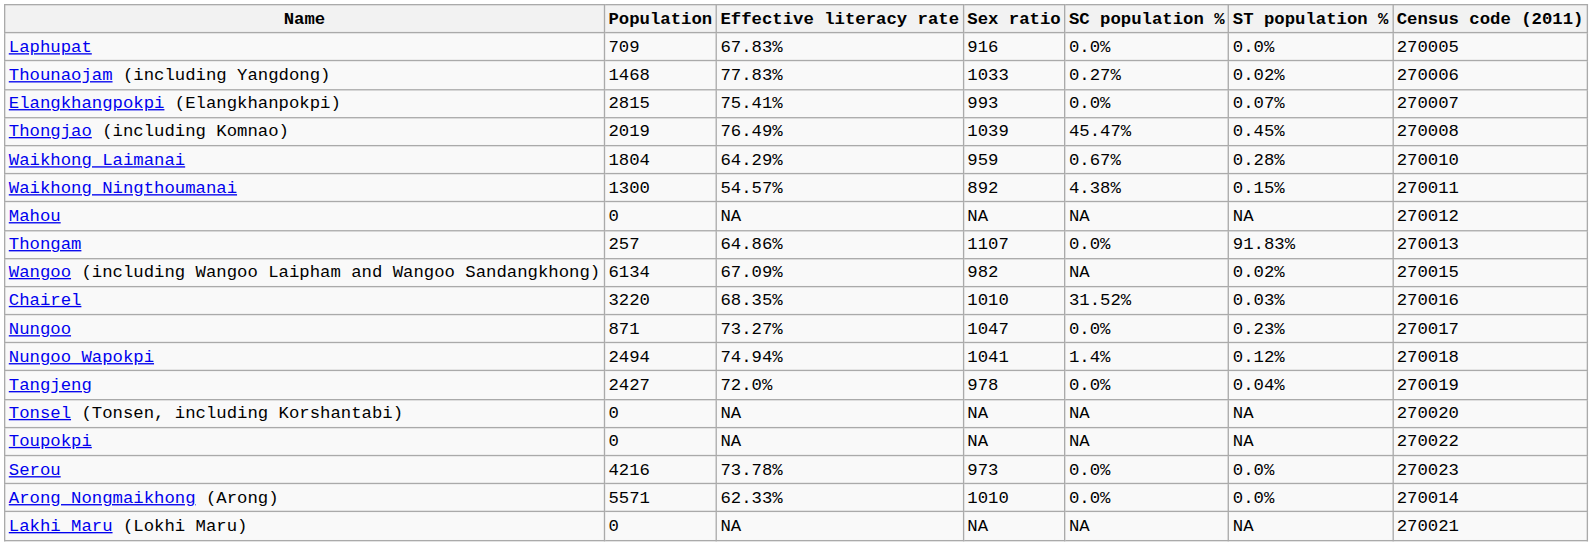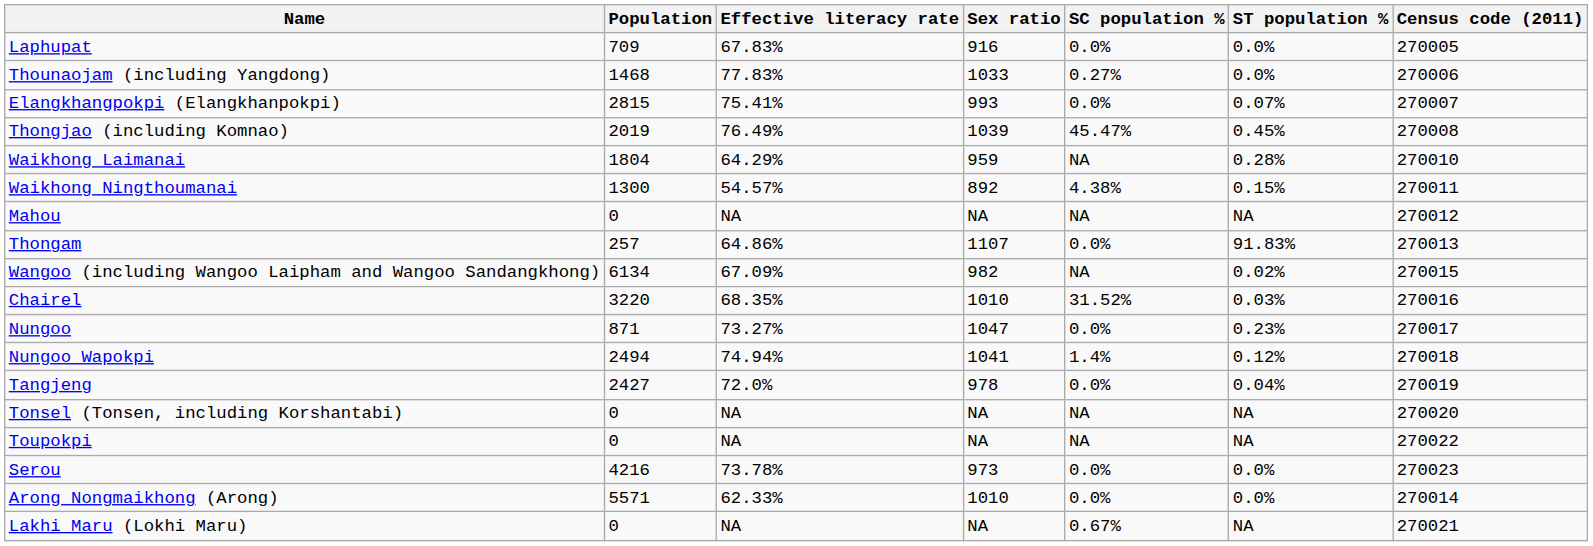Thounaojam (including Yangdong) | ST population %: 0.02% -> 0.0%
Waikhong Laimanai | SC population %: 0.67% -> NA
Lakhi Maru (Lokhi Maru) | SC population %: NA -> 0.67%
